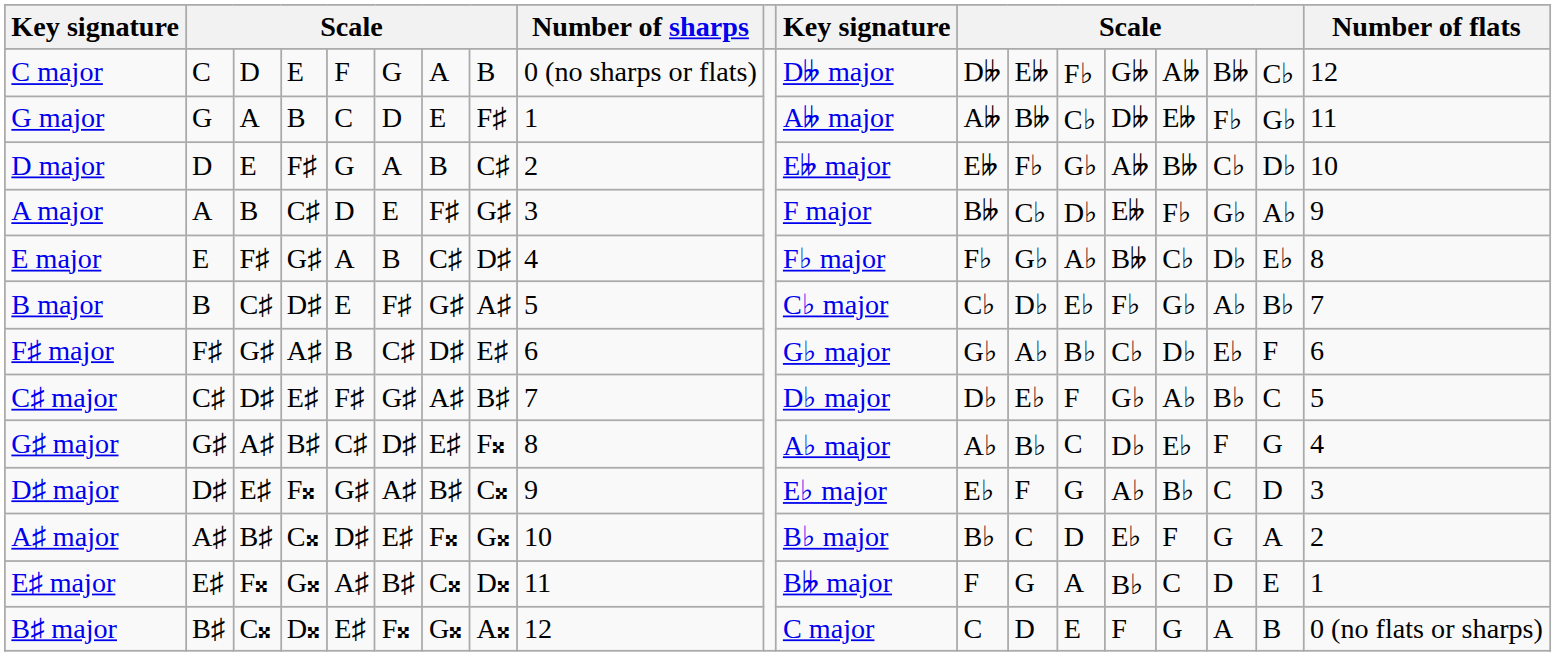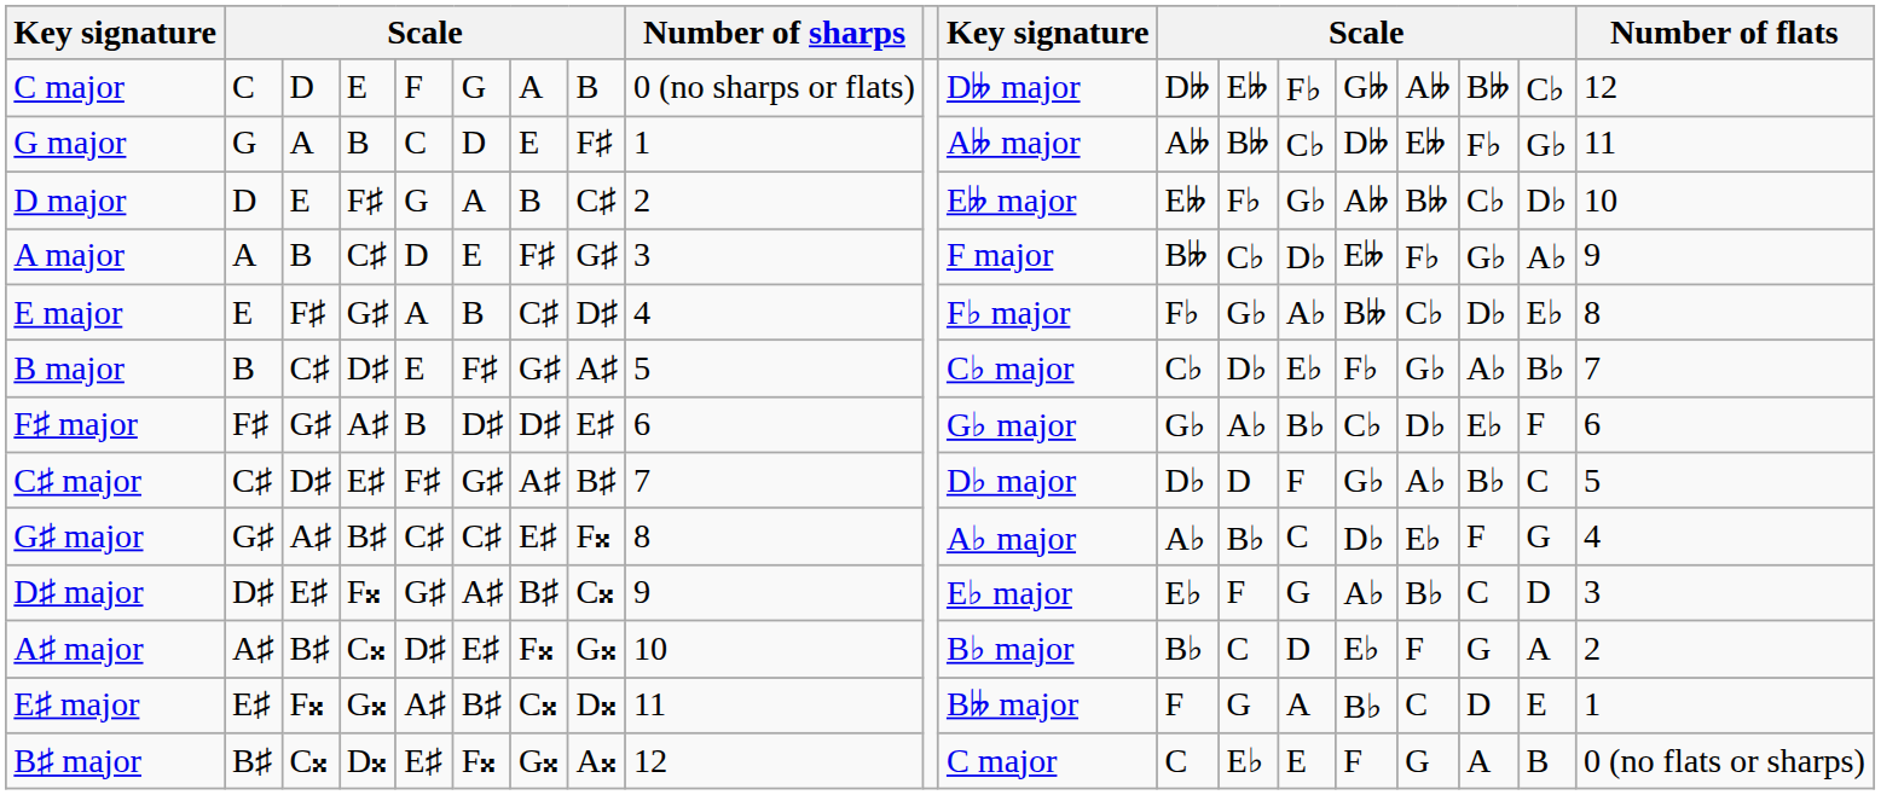F♯ major | column 6: C♯ -> D♯
C♯ major | column 13: E♭ -> D
G♯ major | column 6: D♯ -> C♯
B♯ major | column 13: D -> E♭
